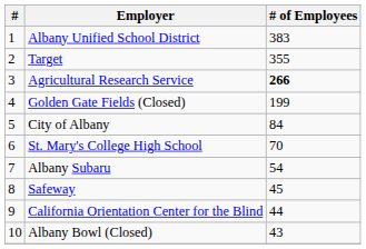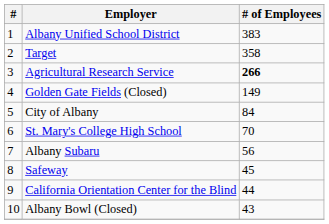Target | # of Employees: 355 -> 358
Golden Gate Fields (Closed) | # of Employees: 199 -> 149
Albany Subaru | # of Employees: 54 -> 56
